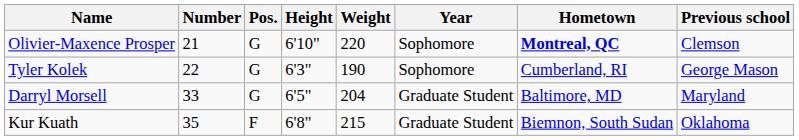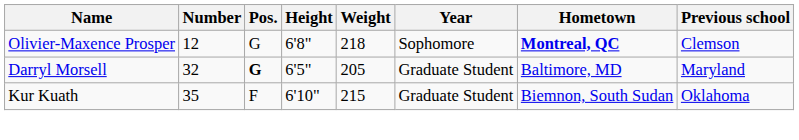Olivier-Maxence Prosper | Number: 21 -> 12
Olivier-Maxence Prosper | Height: 6'10" -> 6'8"
Olivier-Maxence Prosper | Weight: 220 -> 218
- row: Tyler Kolek | 22 | G | 6'3" | 190 | Sophomore | Cumberland, RI | George Mason
Darryl Morsell | Number: 33 -> 32
Darryl Morsell | Pos.: normal -> bold
Darryl Morsell | Weight: 204 -> 205
Kur Kuath | Height: 6'8" -> 6'10"
